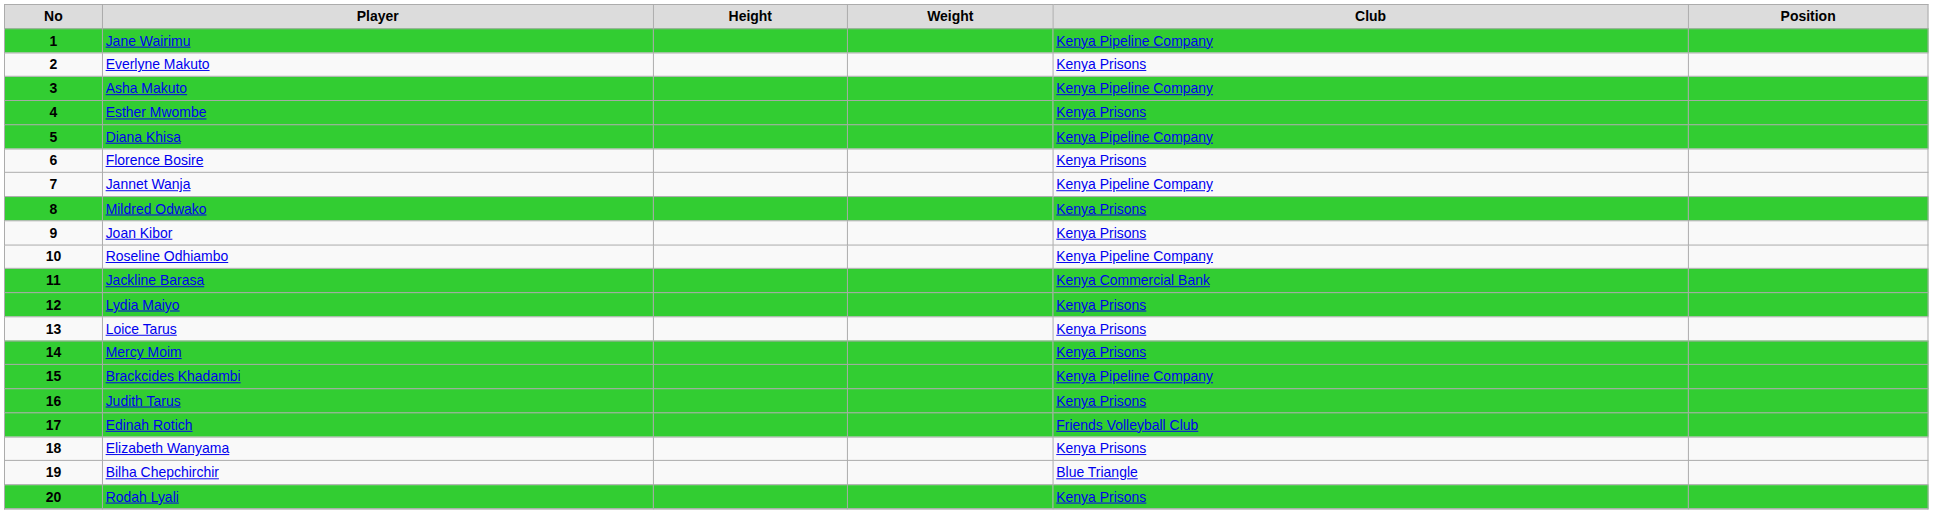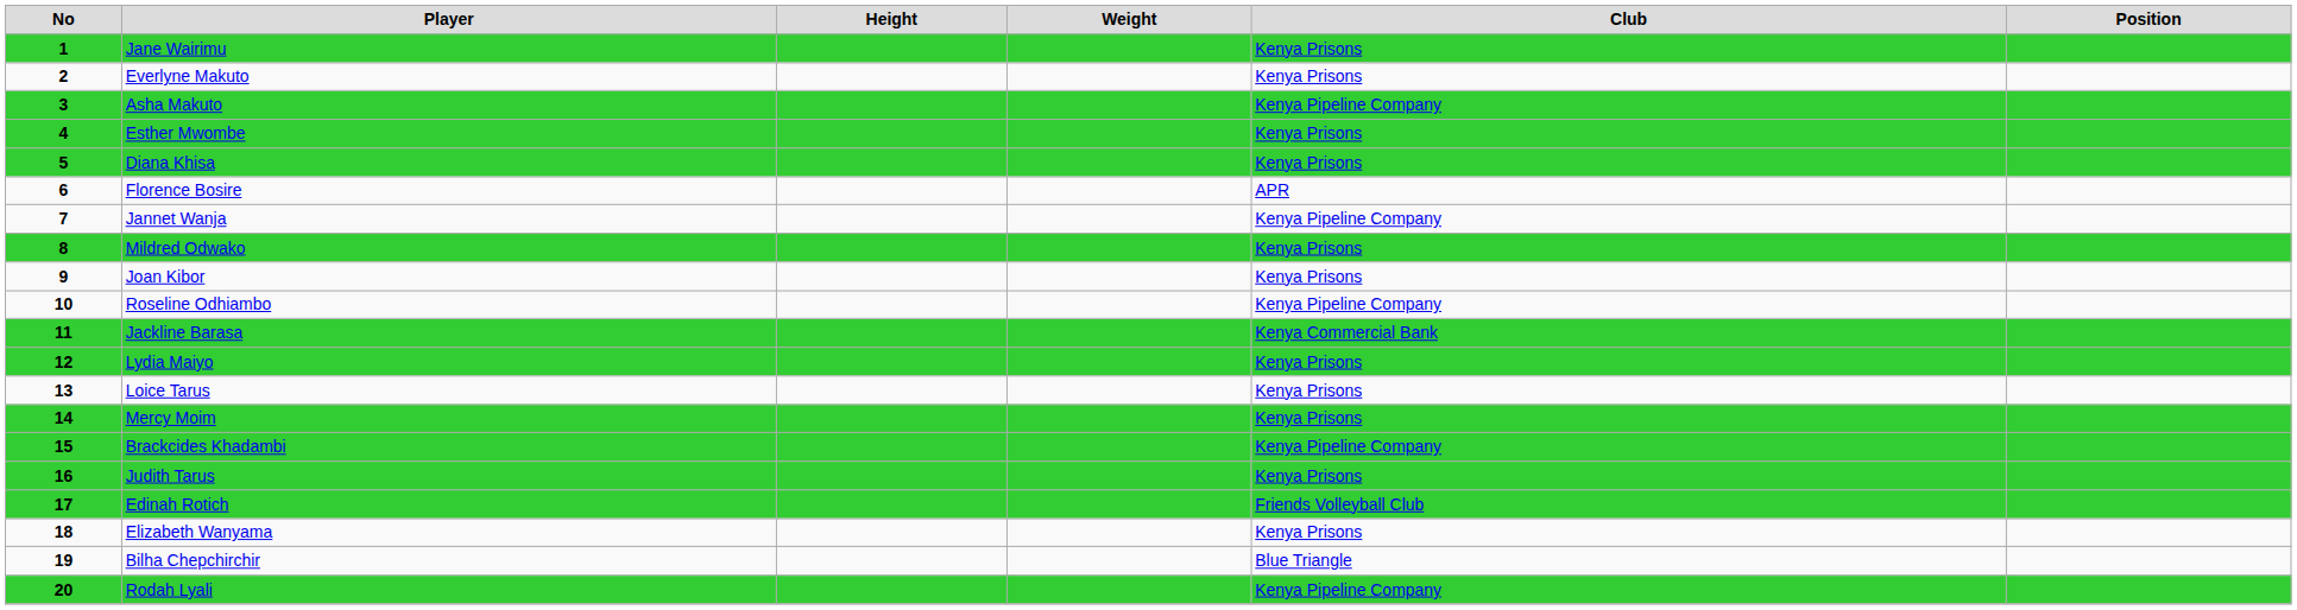Jane Wairimu | Club: Kenya Pipeline Company -> Kenya Prisons
Diana Khisa | Club: Kenya Pipeline Company -> Kenya Prisons
Florence Bosire | Club: Kenya Prisons -> APR
Rodah Lyali | Club: Kenya Prisons -> Kenya Pipeline Company
